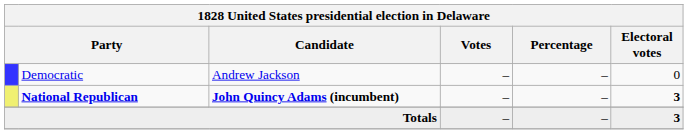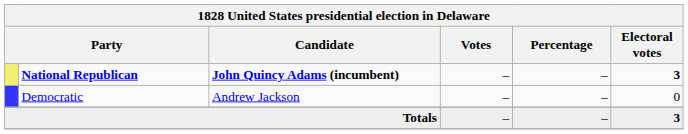rows swapped: National Republican <-> Democratic
